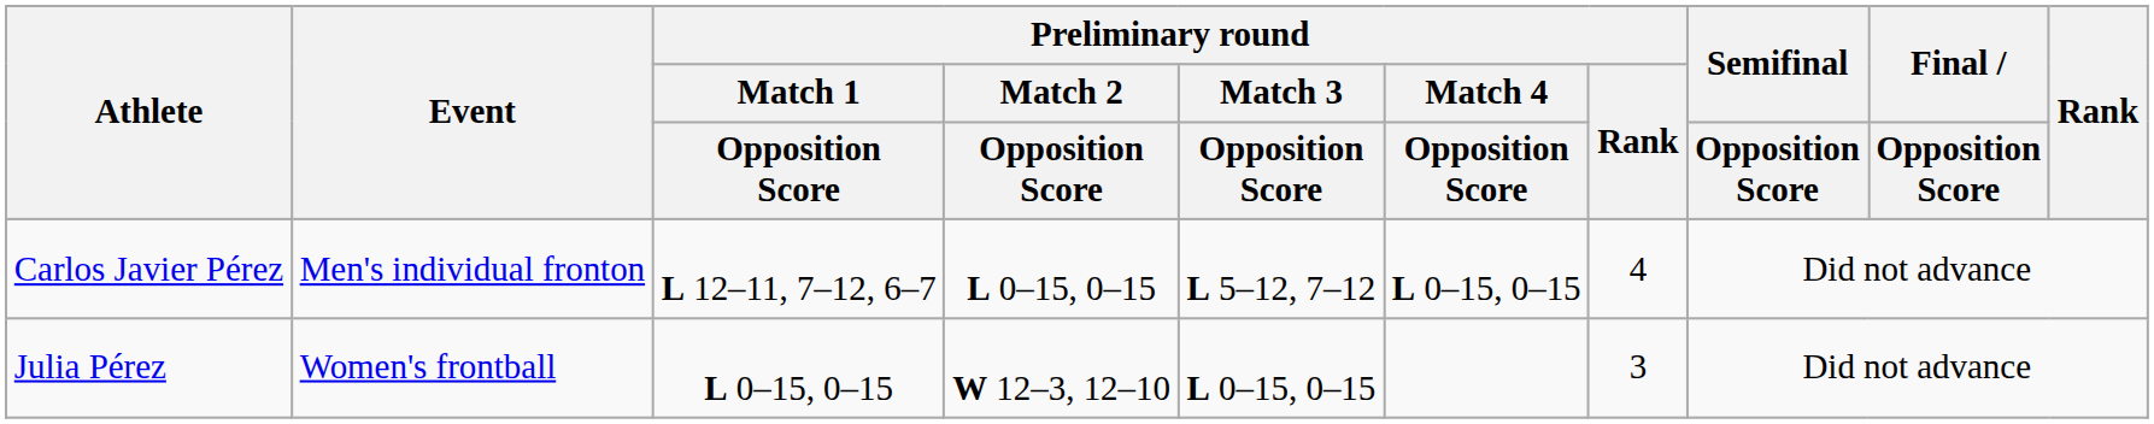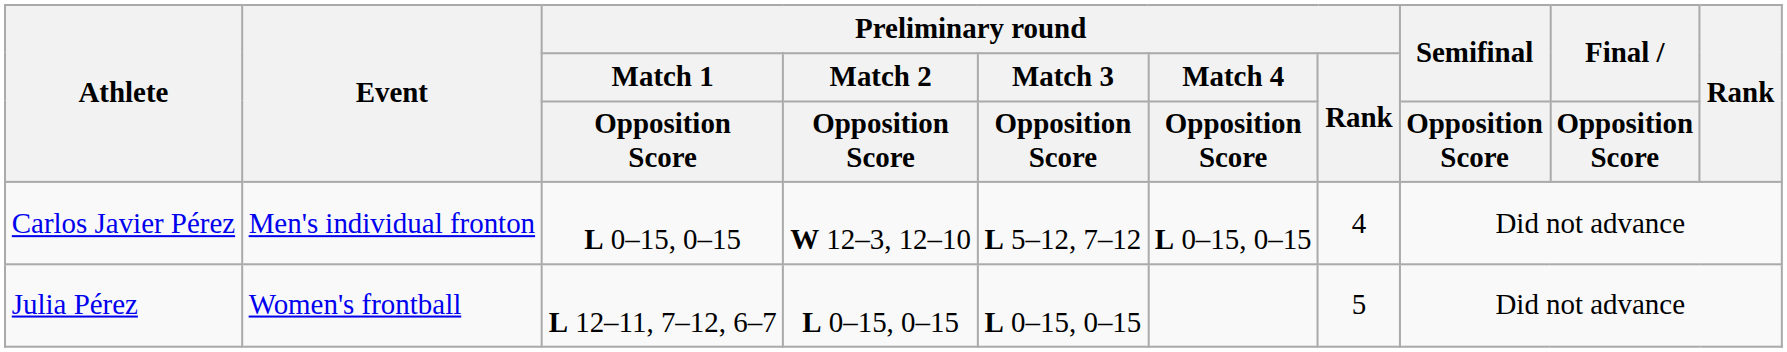Carlos Javier Pérez | Preliminary round / Match 1 / Opposition Score: L 12–11, 7–12, 6–7 -> L 0–15, 0–15
Carlos Javier Pérez | Preliminary round / Match 2 / Opposition Score: L 0–15, 0–15 -> W 12–3, 12–10
Julia Pérez | Preliminary round / Match 1 / Opposition Score: L 0–15, 0–15 -> L 12–11, 7–12, 6–7
Julia Pérez | Preliminary round / Match 2 / Opposition Score: W 12–3, 12–10 -> L 0–15, 0–15
Julia Pérez | Preliminary round / Rank: 3 -> 5
